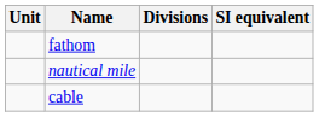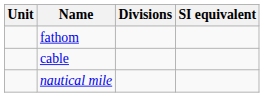rows swapped: cable <-> nautical mile
